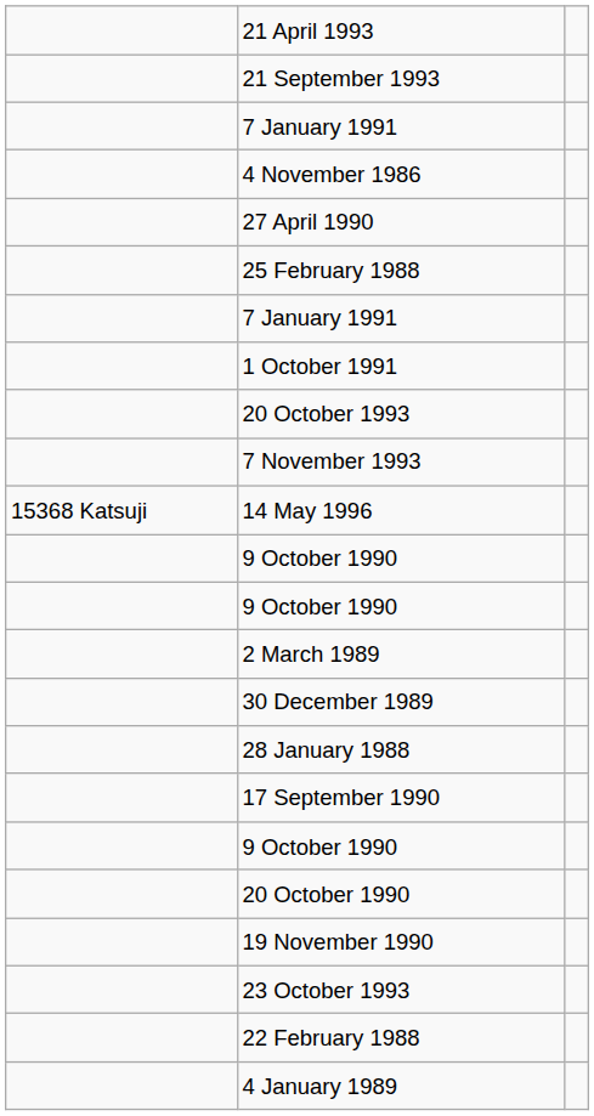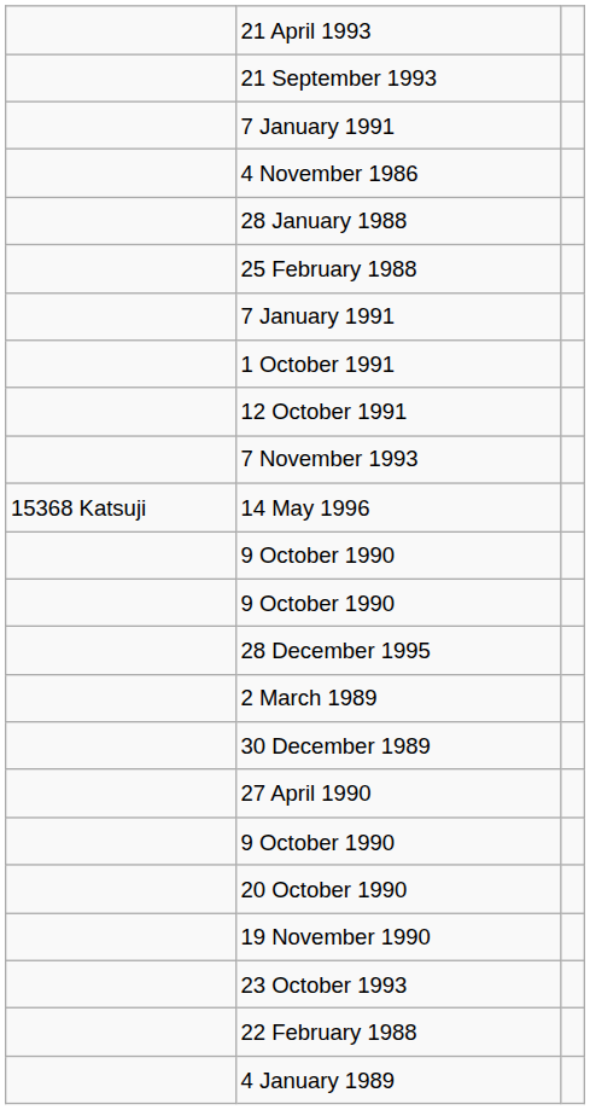rows swapped: 28 January 1988 <-> 27 April 1990
+ row: 12 October 1991
- row: 20 October 1993
+ row: 28 December 1995
- row: 17 September 1990
